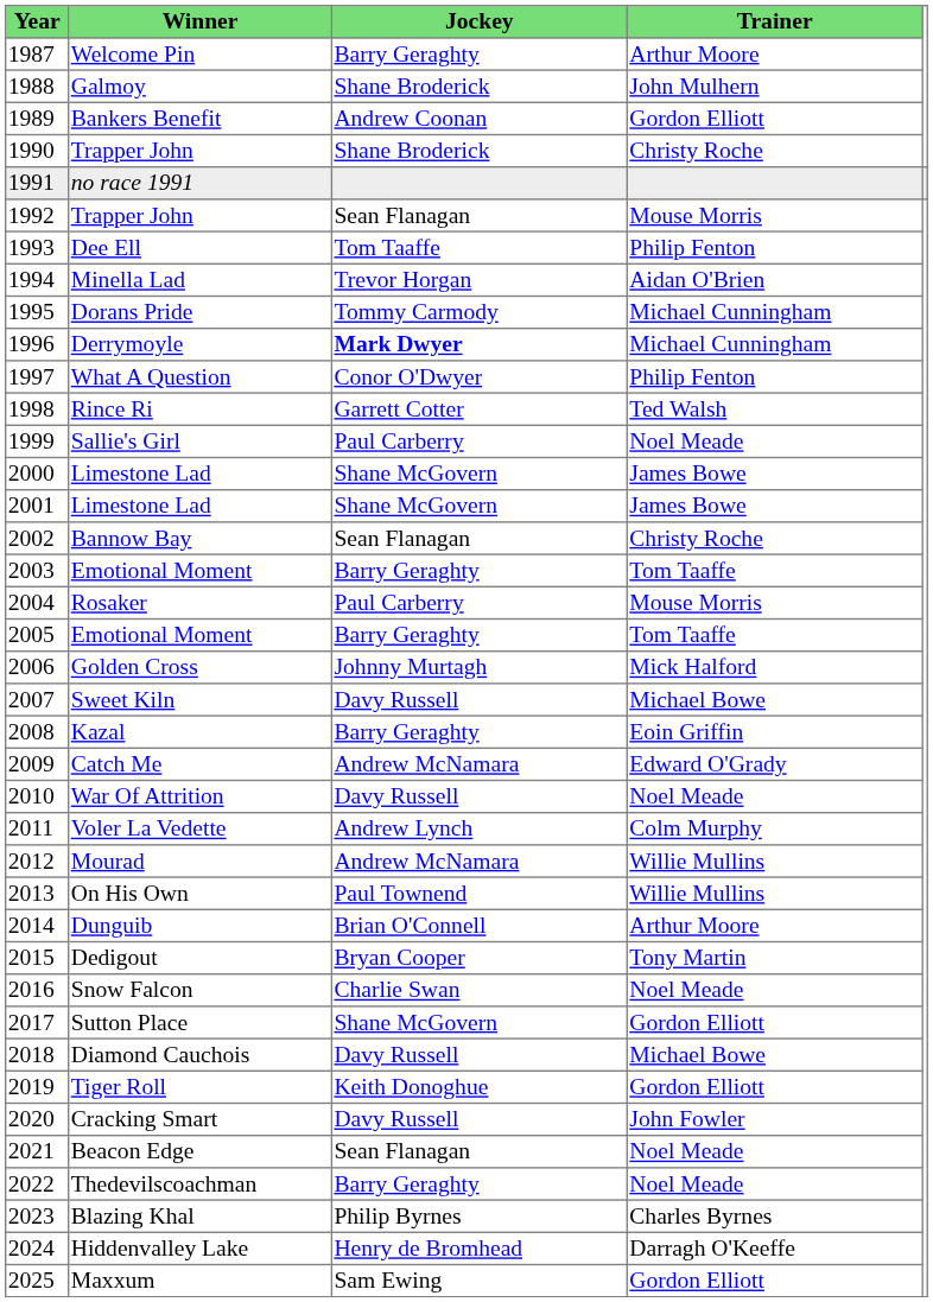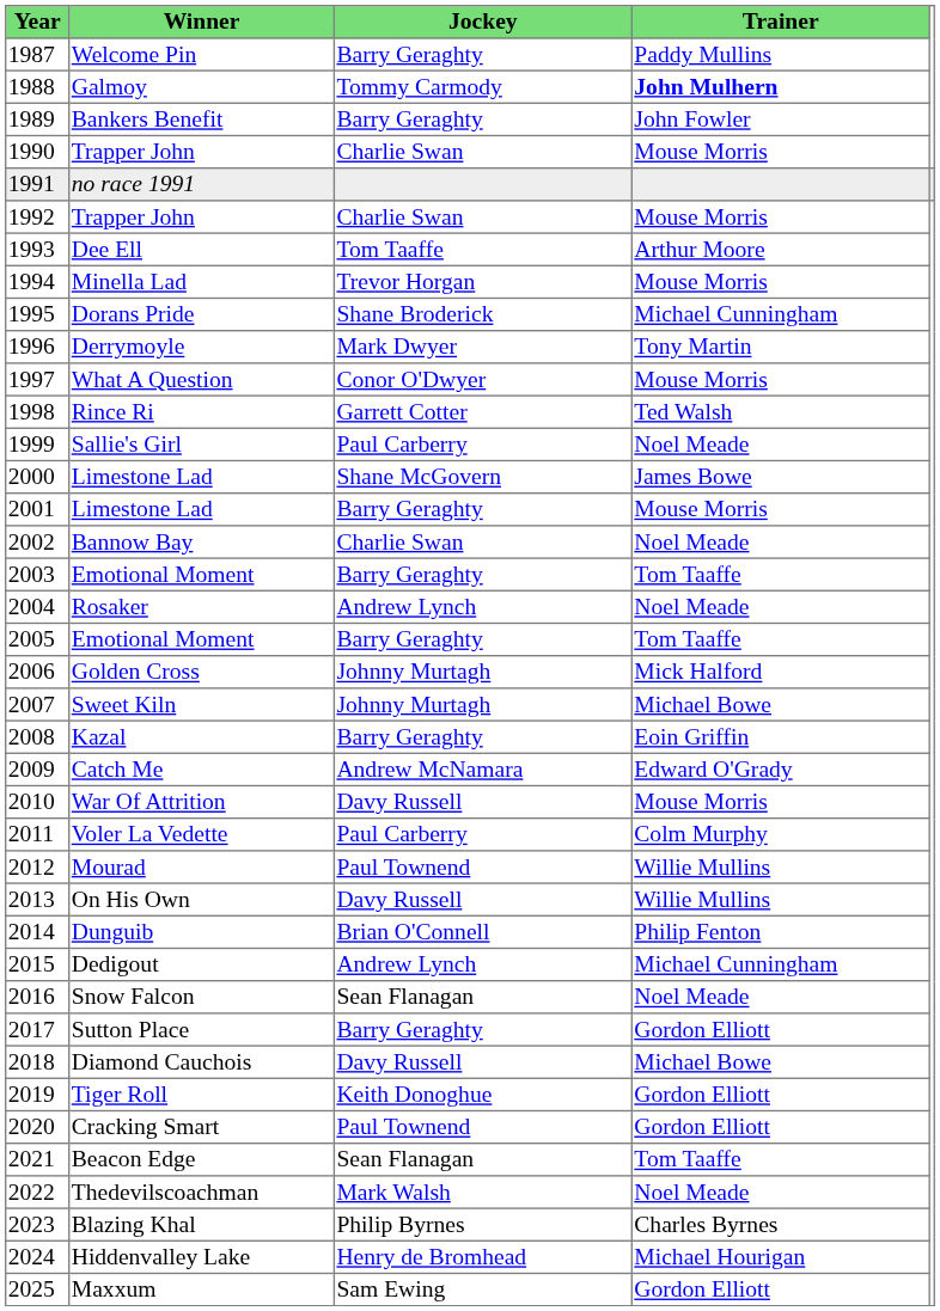Welcome Pin | Trainer: Arthur Moore -> Paddy Mullins
Galmoy | Jockey: Shane Broderick -> Tommy Carmody
Galmoy | Trainer: normal -> bold
Bankers Benefit | Jockey: Andrew Coonan -> Barry Geraghty
Bankers Benefit | Trainer: Gordon Elliott -> John Fowler
1990 / Trapper John | Jockey: Shane Broderick -> Charlie Swan
1990 / Trapper John | Trainer: Christy Roche -> Mouse Morris
1992 / Trapper John | Jockey: Sean Flanagan -> Charlie Swan
Dee Ell | Trainer: Philip Fenton -> Arthur Moore
Minella Lad | Trainer: Aidan O'Brien -> Mouse Morris
Dorans Pride | Jockey: Tommy Carmody -> Shane Broderick
Derrymoyle | Jockey: bold -> normal
Derrymoyle | Trainer: Michael Cunningham -> Tony Martin
What A Question | Trainer: Philip Fenton -> Mouse Morris
2001 / Limestone Lad | Jockey: Shane McGovern -> Barry Geraghty
2001 / Limestone Lad | Trainer: James Bowe -> Mouse Morris
Bannow Bay | Jockey: Sean Flanagan -> Charlie Swan
Bannow Bay | Trainer: Christy Roche -> Noel Meade
Rosaker | Jockey: Paul Carberry -> Andrew Lynch
Rosaker | Trainer: Mouse Morris -> Noel Meade
Sweet Kiln | Jockey: Davy Russell -> Johnny Murtagh
War Of Attrition | Trainer: Noel Meade -> Mouse Morris
Voler La Vedette | Jockey: Andrew Lynch -> Paul Carberry
Mourad | Jockey: Andrew McNamara -> Paul Townend
On His Own | Jockey: Paul Townend -> Davy Russell
Dunguib | Trainer: Arthur Moore -> Philip Fenton
Dedigout | Jockey: Bryan Cooper -> Andrew Lynch
Dedigout | Trainer: Tony Martin -> Michael Cunningham
Snow Falcon | Jockey: Charlie Swan -> Sean Flanagan
Sutton Place | Jockey: Shane McGovern -> Barry Geraghty
Cracking Smart | Jockey: Davy Russell -> Paul Townend
Cracking Smart | Trainer: John Fowler -> Gordon Elliott
Beacon Edge | Trainer: Noel Meade -> Tom Taaffe
Thedevilscoachman | Jockey: Barry Geraghty -> Mark Walsh
Hiddenvalley Lake | Trainer: Darragh O'Keeffe -> Michael Hourigan
